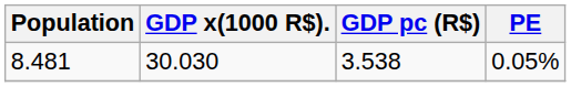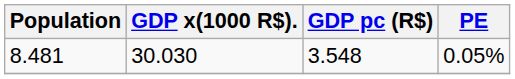8.481 | GDP pc (R$): 3.538 -> 3.548
